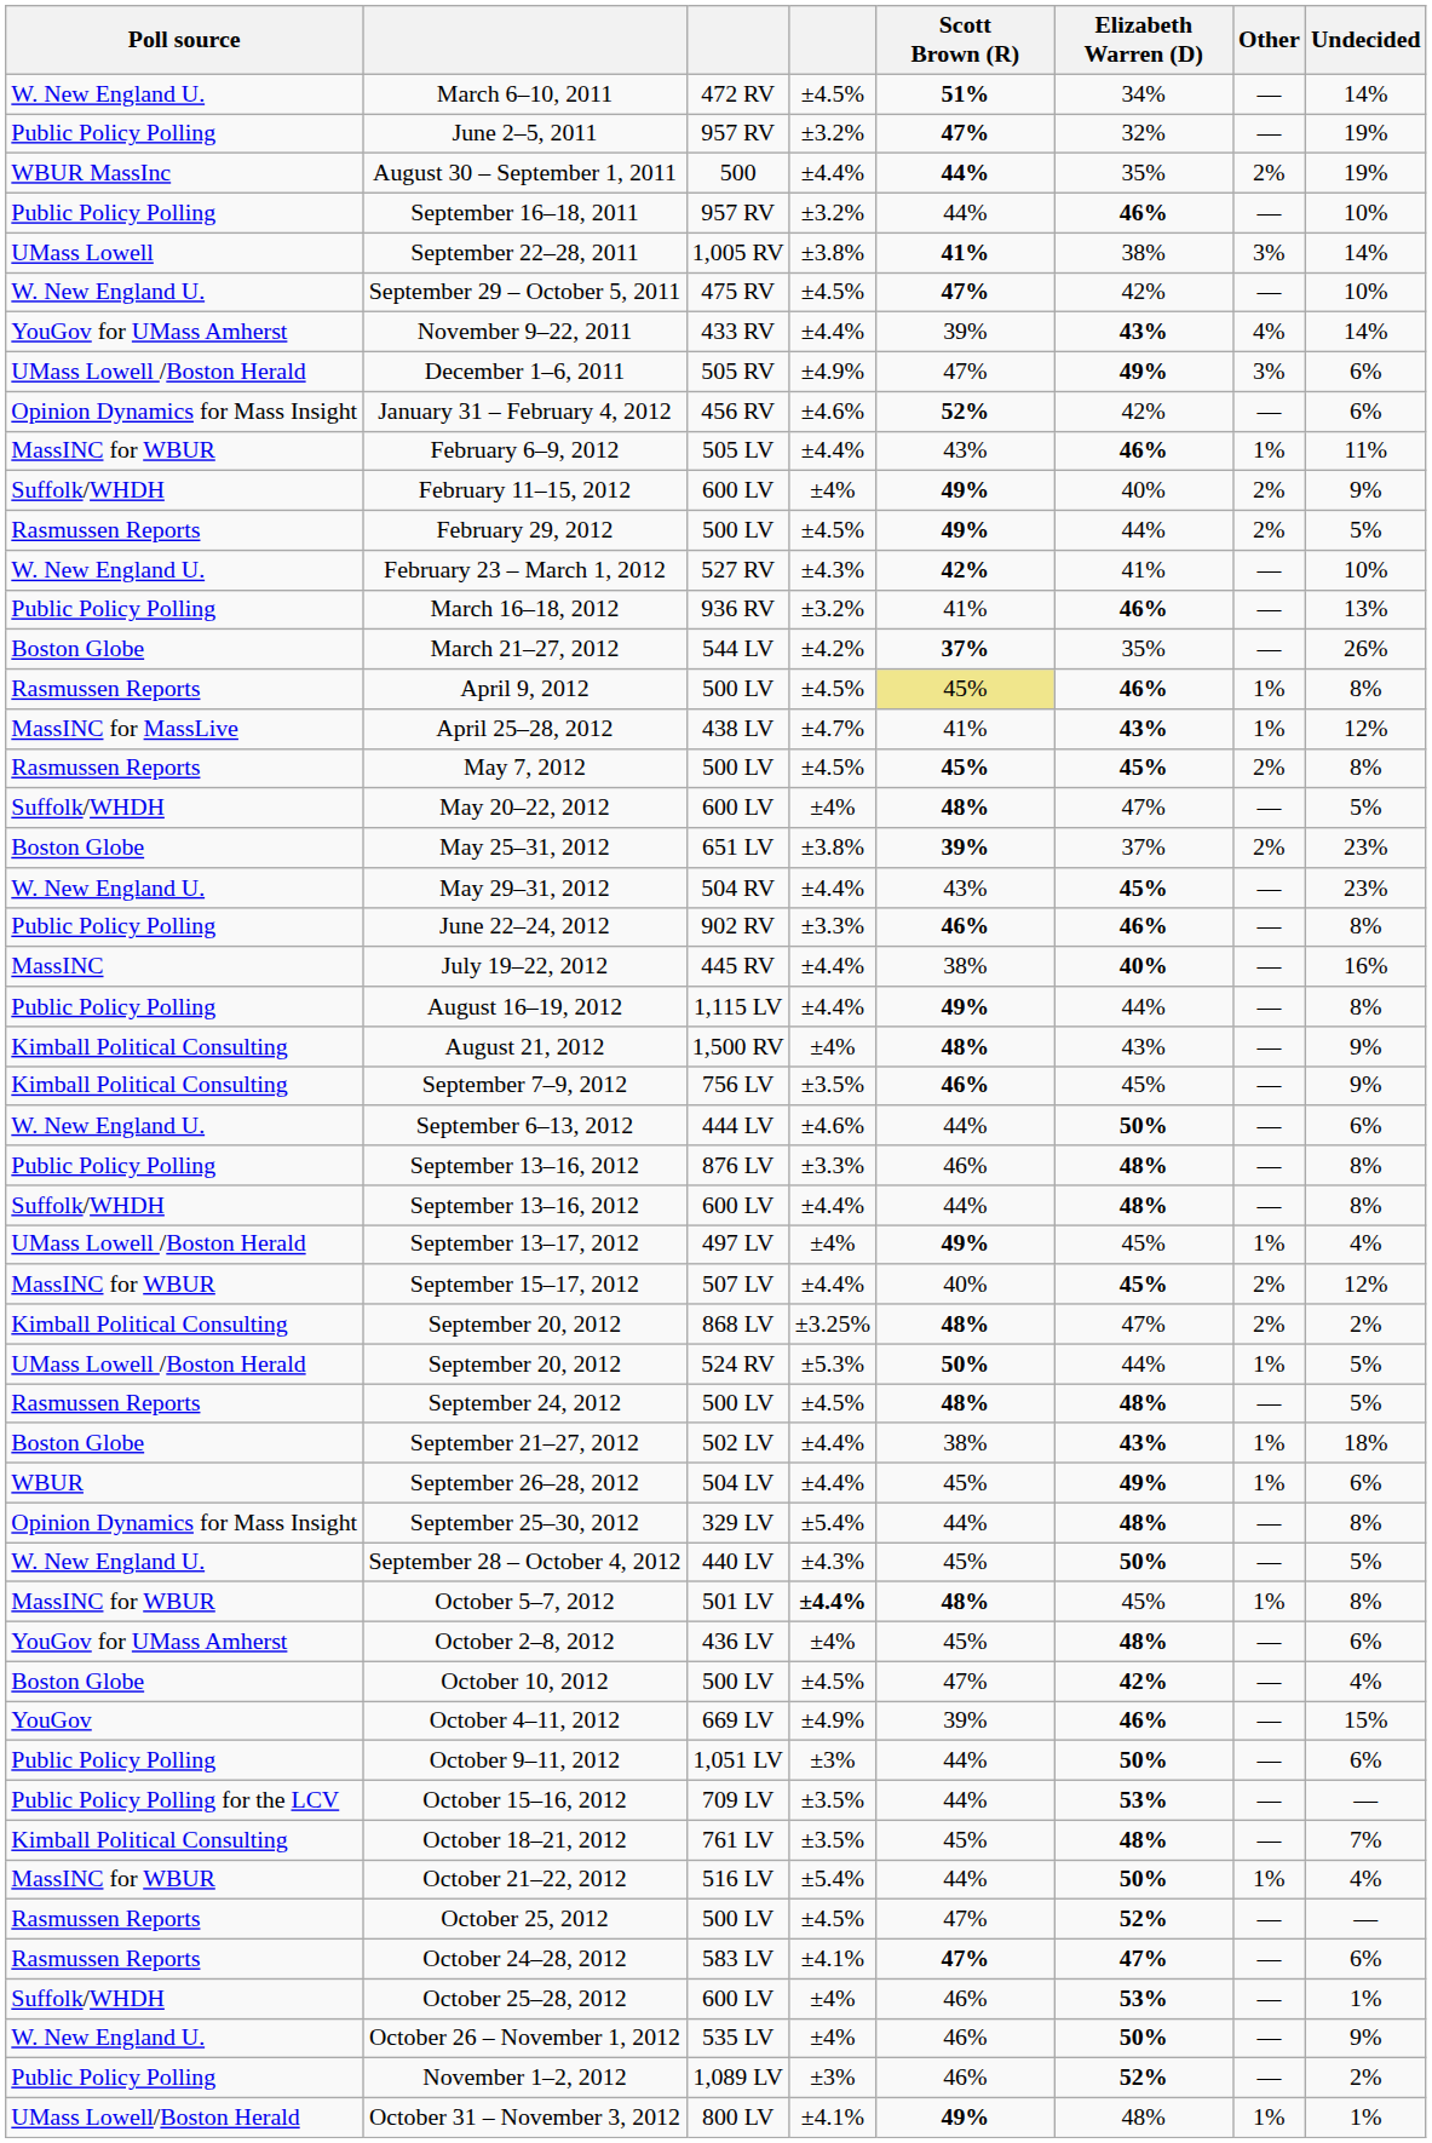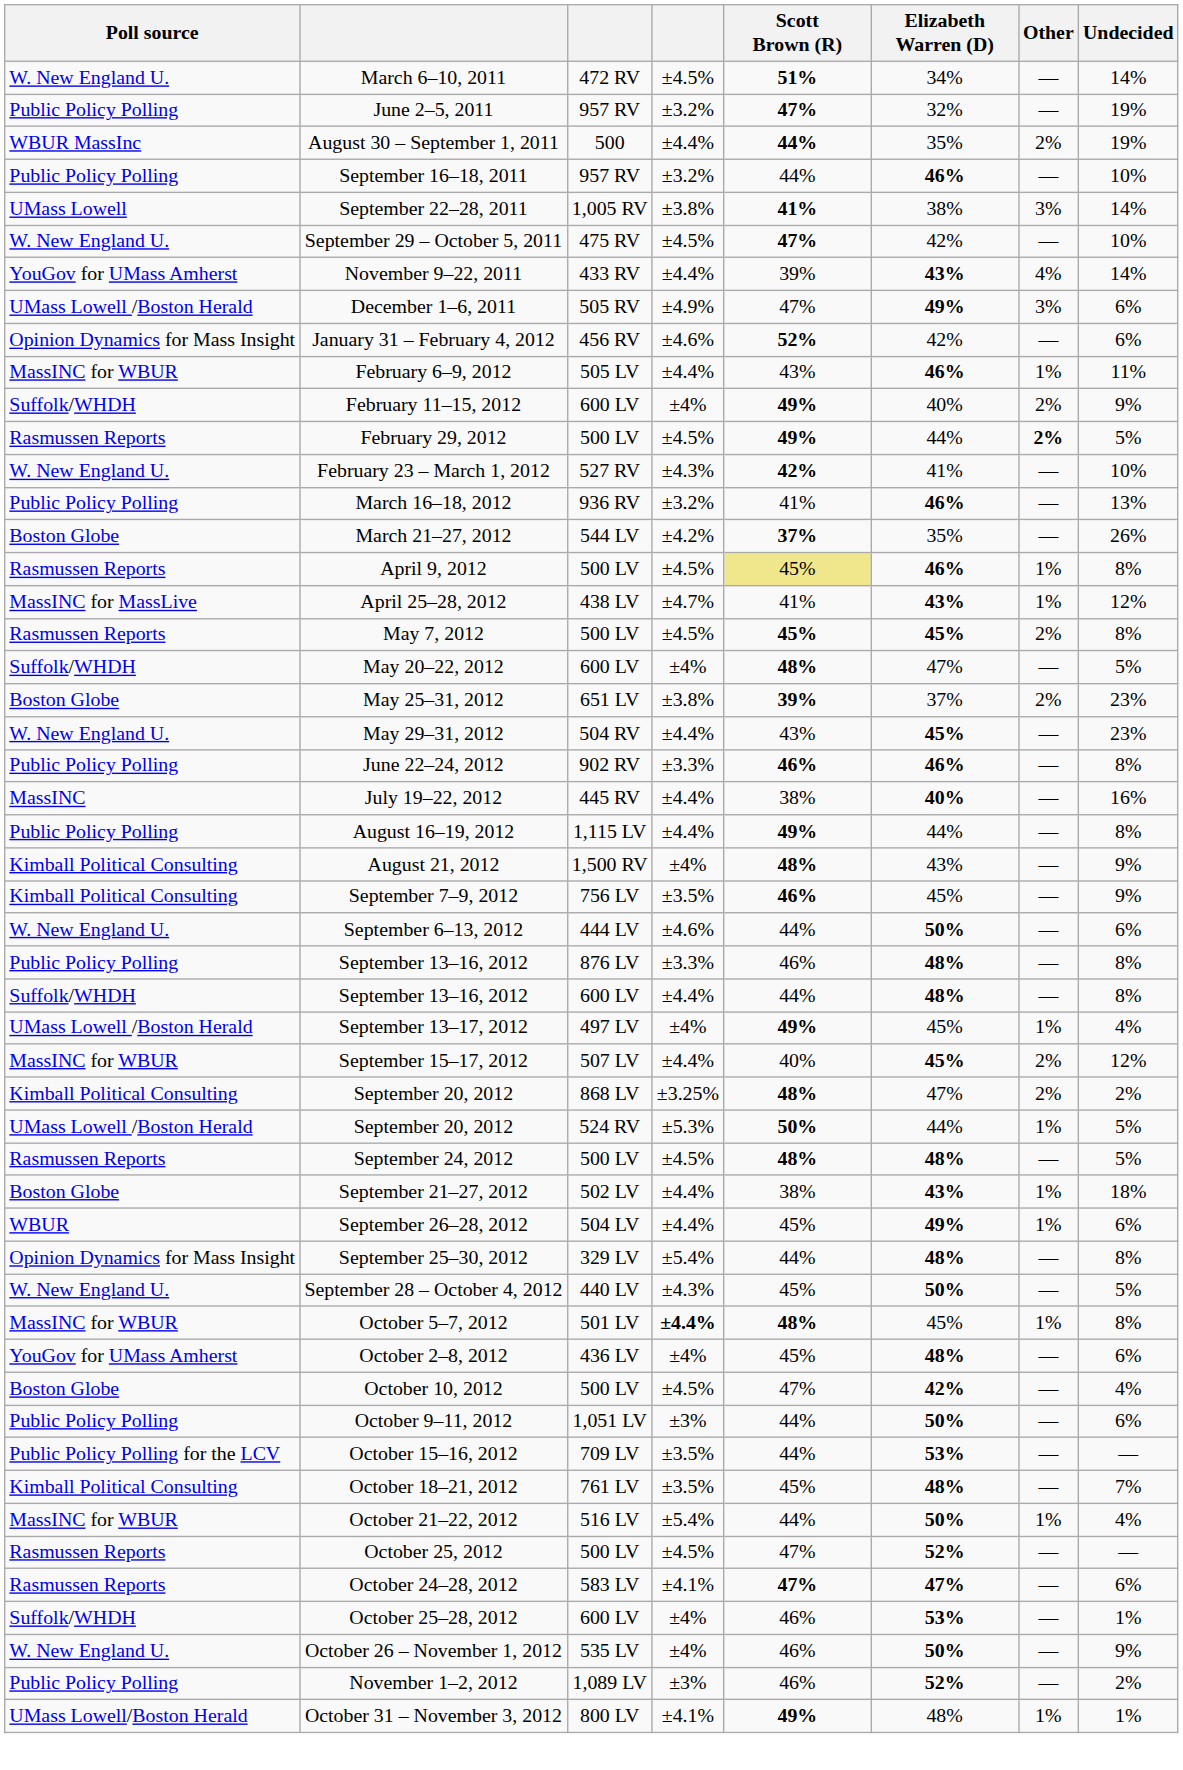February 29, 2012 | Other: normal -> bold
- row: YouGov | October 4–11, 2012 | 669 LV | ±4.9% | 39% | 46% | — | 15%
